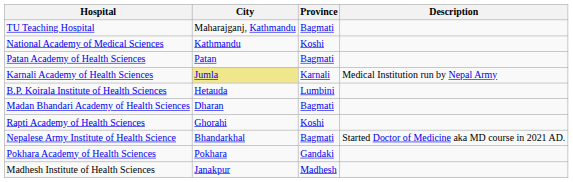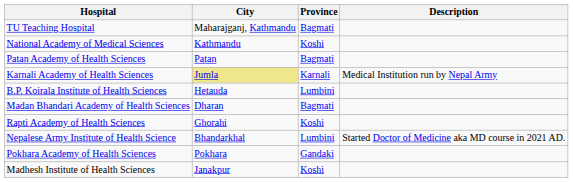Nepalese Army Institute of Health Science | Province: Bagmati -> Lumbini
Madhesh Institute of Health Sciences | Province: Madhesh -> Koshi
